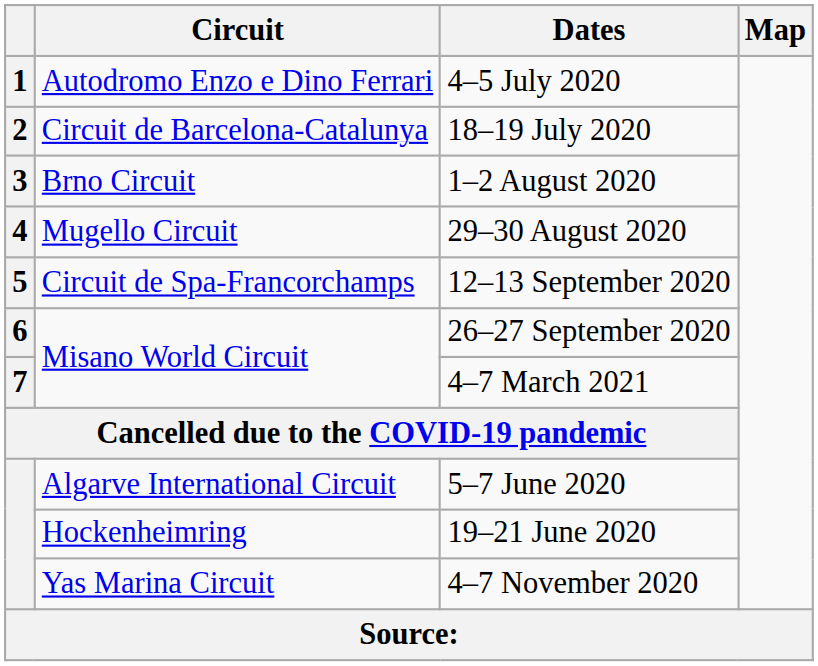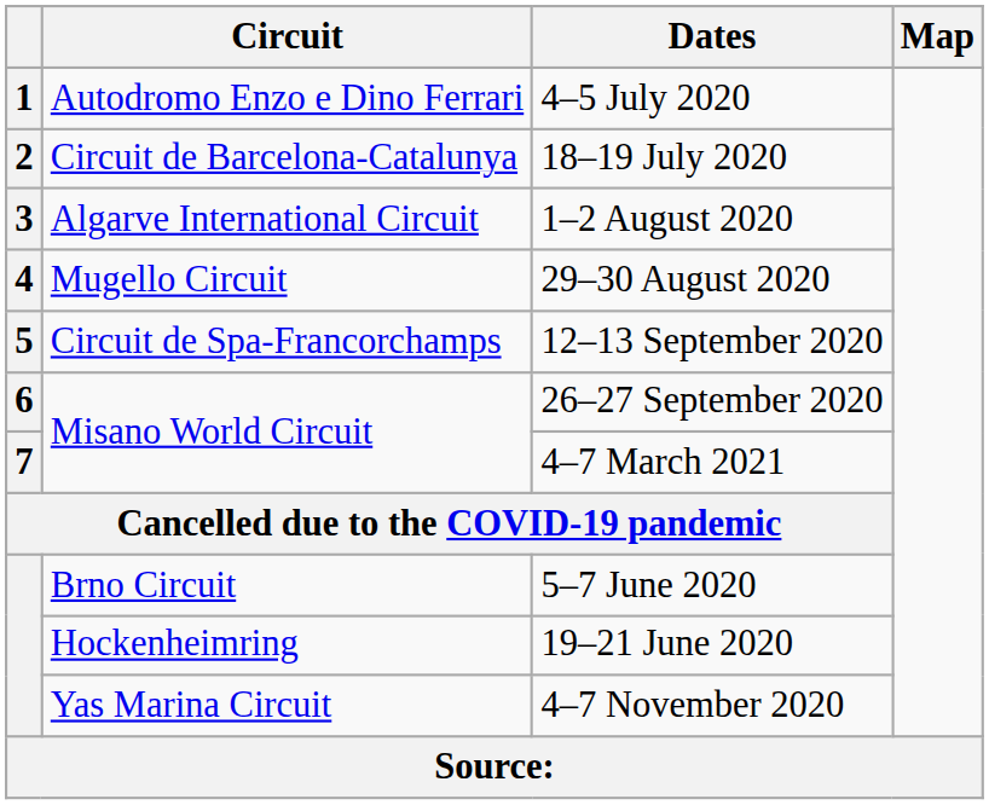1–2 August 2020 | Circuit: Brno Circuit -> Algarve International Circuit
5–7 June 2020 | Circuit: Algarve International Circuit -> Brno Circuit
